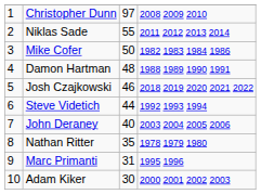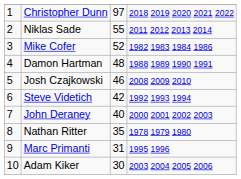Christopher Dunn | column 4: 2008 2009 2010 -> 2018 2019 2020 2021 2022
Mike Cofer | column 3: 50 -> 52
Josh Czajkowski | column 4: 2018 2019 2020 2021 2022 -> 2008 2009 2010
Steve Videtich | column 3: 44 -> 42
John Deraney | column 4: 2003 2004 2005 2006 -> 2000 2001 2002 2003
Adam Kiker | column 4: 2000 2001 2002 2003 -> 2003 2004 2005 2006
